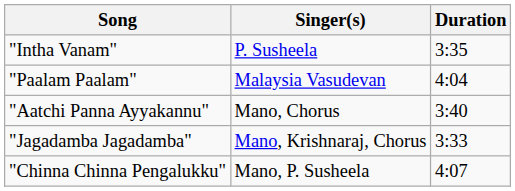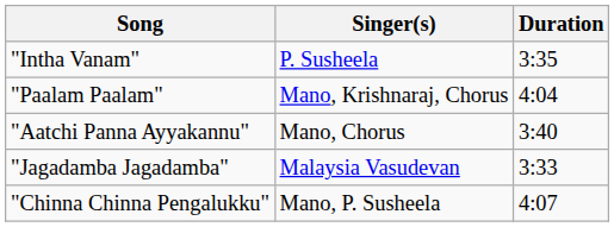"Paalam Paalam" | Singer(s): Malaysia Vasudevan -> Mano, Krishnaraj, Chorus
"Jagadamba Jagadamba" | Singer(s): Mano, Krishnaraj, Chorus -> Malaysia Vasudevan
